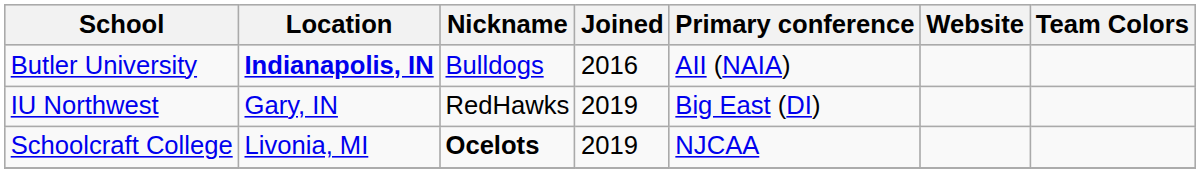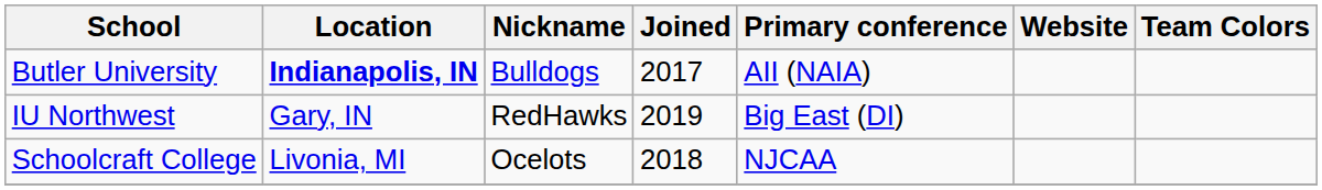Butler University | Joined: 2016 -> 2017
Schoolcraft College | Nickname: bold -> normal
Schoolcraft College | Joined: 2019 -> 2018
